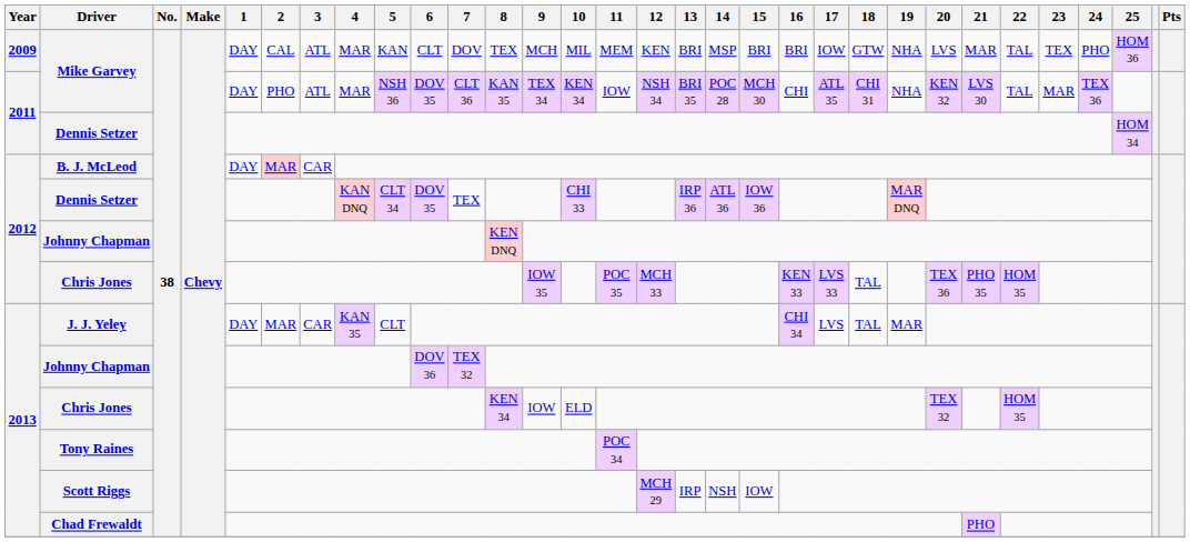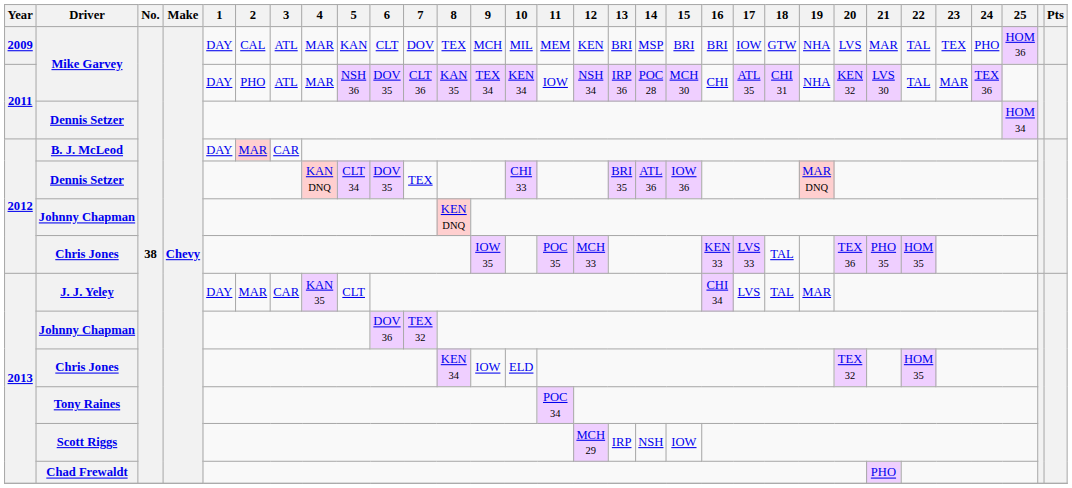2011 / Mike Garvey | 13: BRI 35 -> IRP 36
2012 / Dennis Setzer | 13: IRP 36 -> BRI 35
